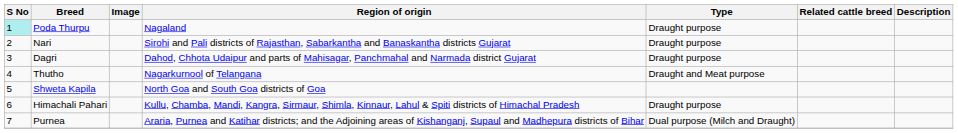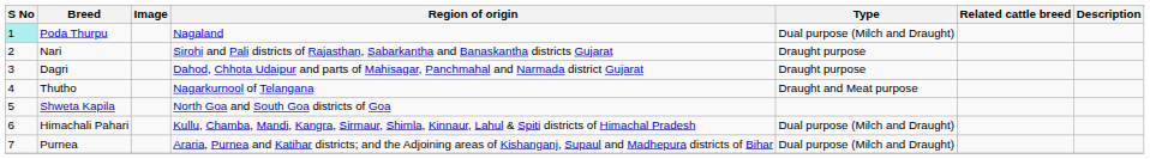Poda Thurpu | Type: Draught purpose -> Dual purpose (Milch and Draught)
Himachali Pahari | Type: Draught purpose -> Dual purpose (Milch and Draught)
